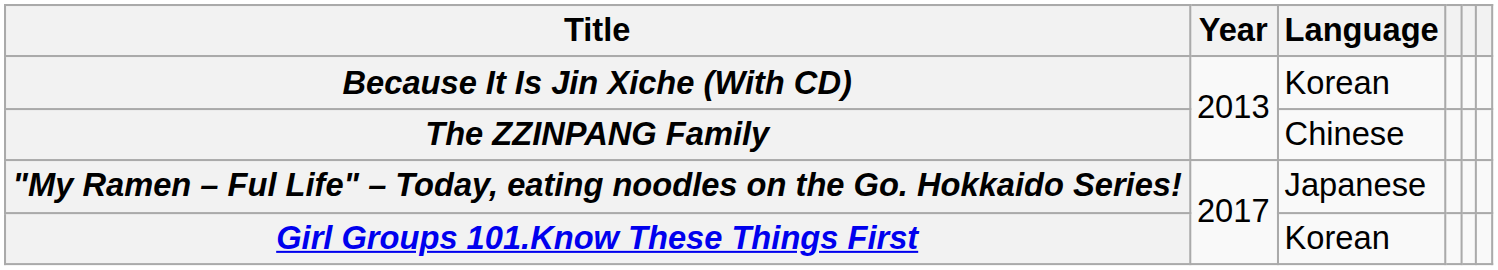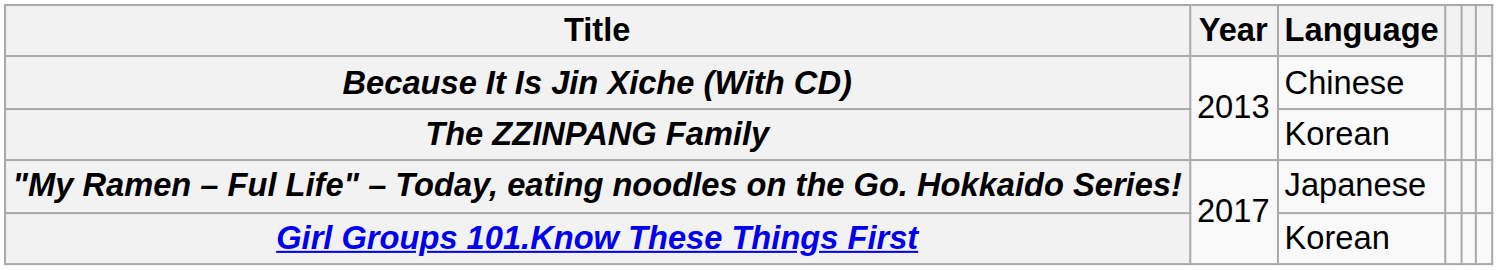Because It Is Jin Xiche (With CD) | Language: Korean -> Chinese
The ZZINPANG Family | Language: Chinese -> Korean
